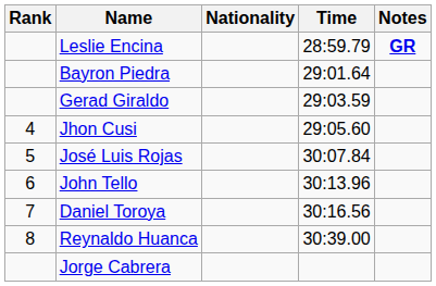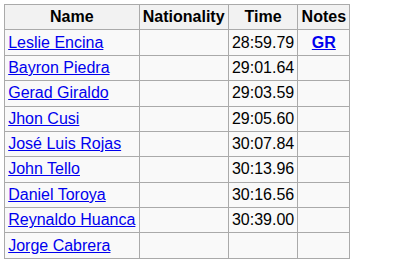- column: Rank | 4 | 5 | 6 | 7 | 8
